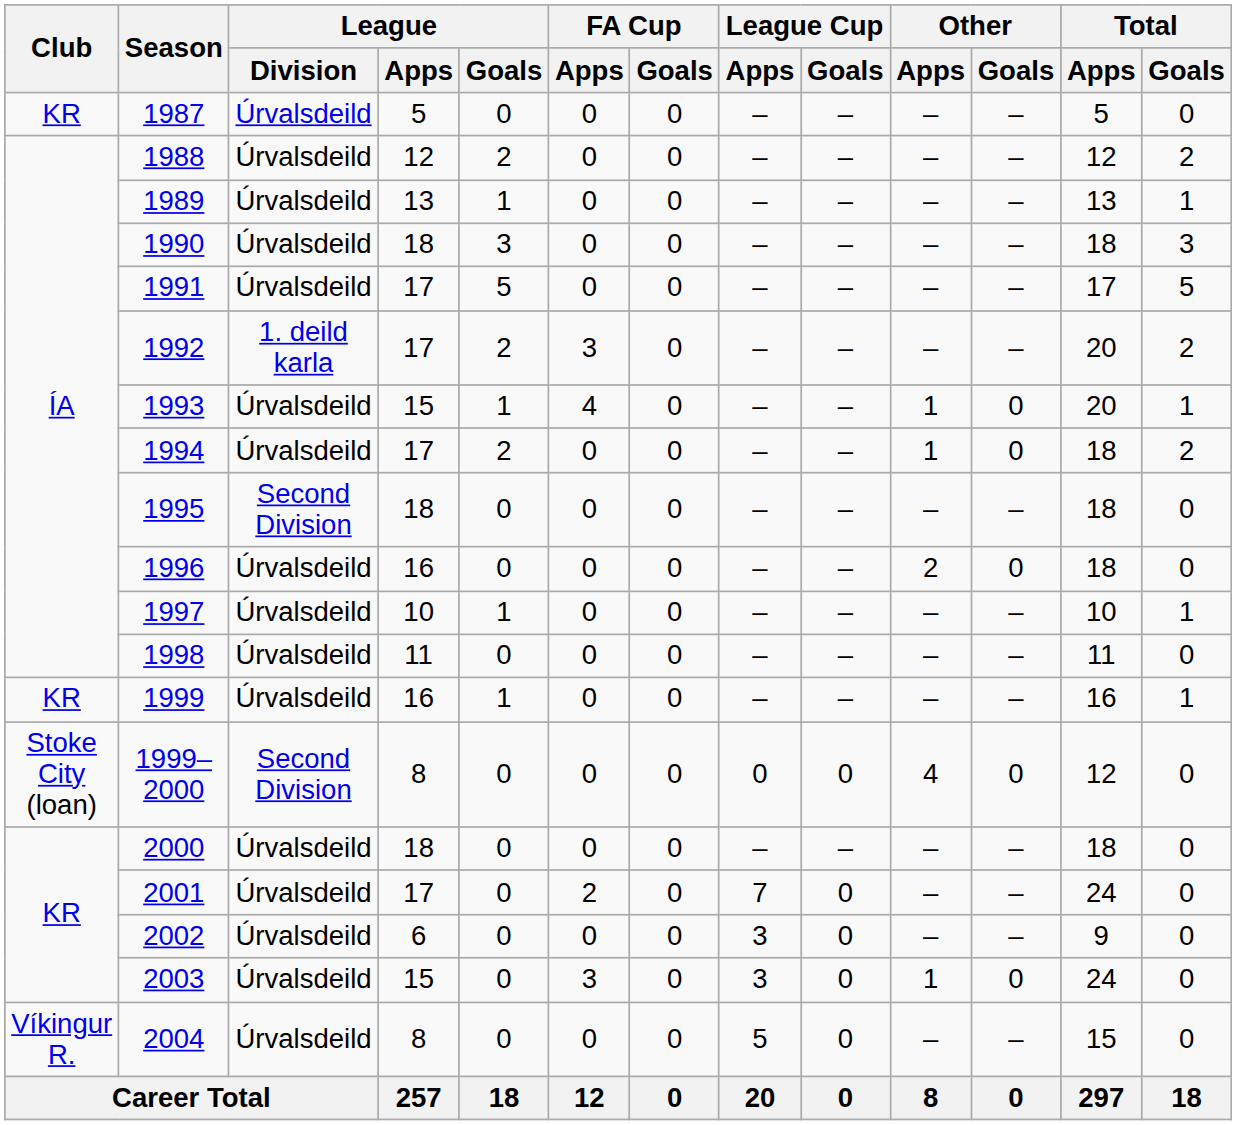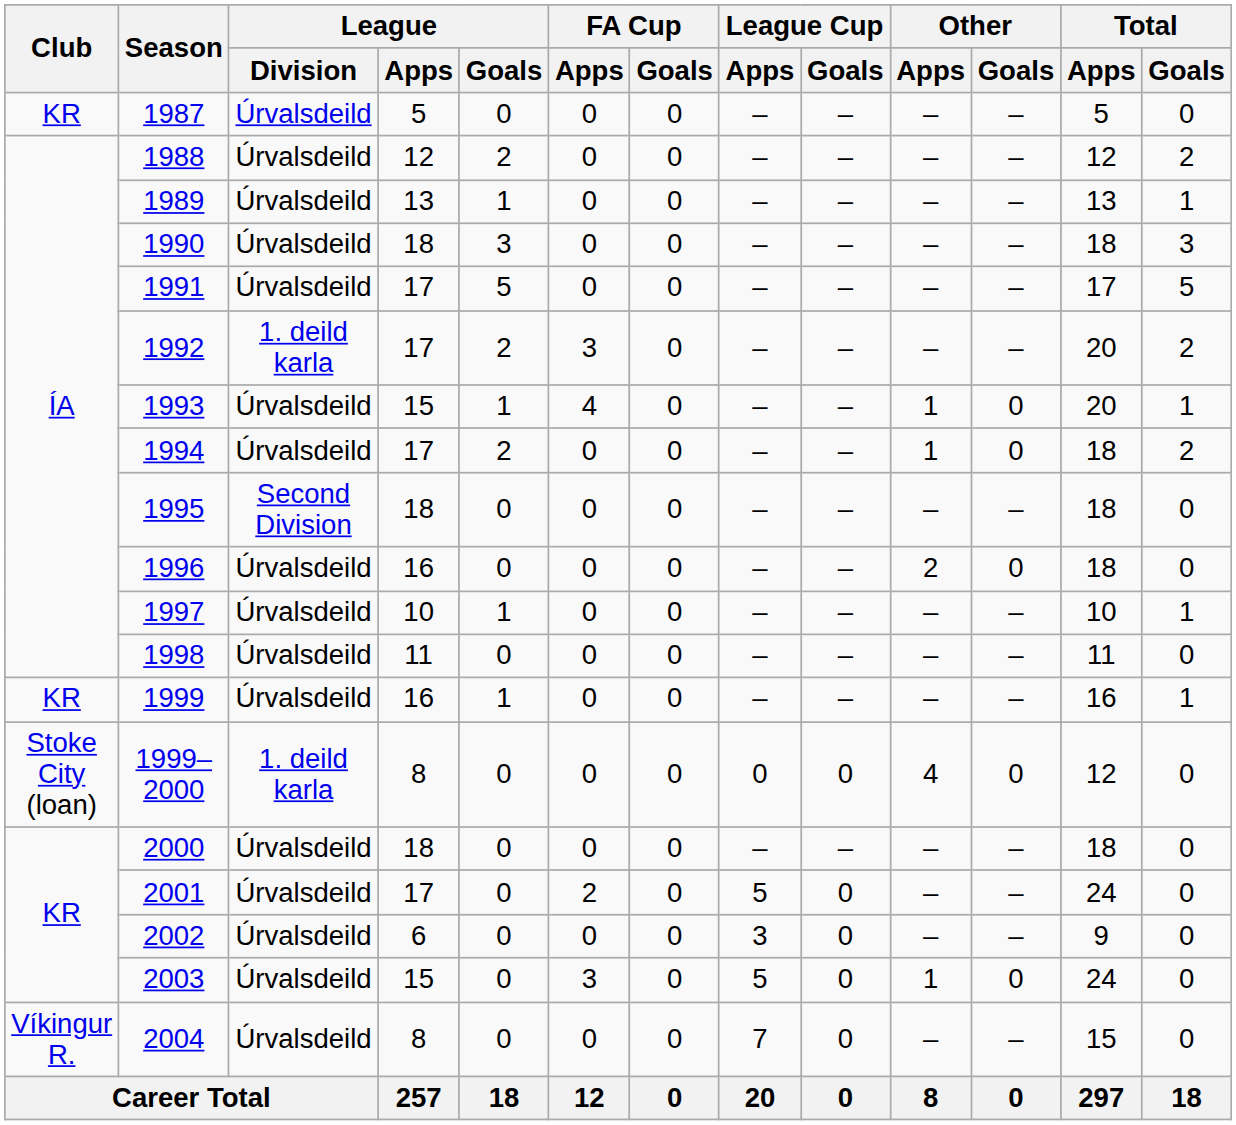1999–2000 | League / Division: Second Division -> 1. deild karla
2001 | League Cup / Apps: 7 -> 5
2003 | League Cup / Apps: 3 -> 5
2004 | League Cup / Apps: 5 -> 7
